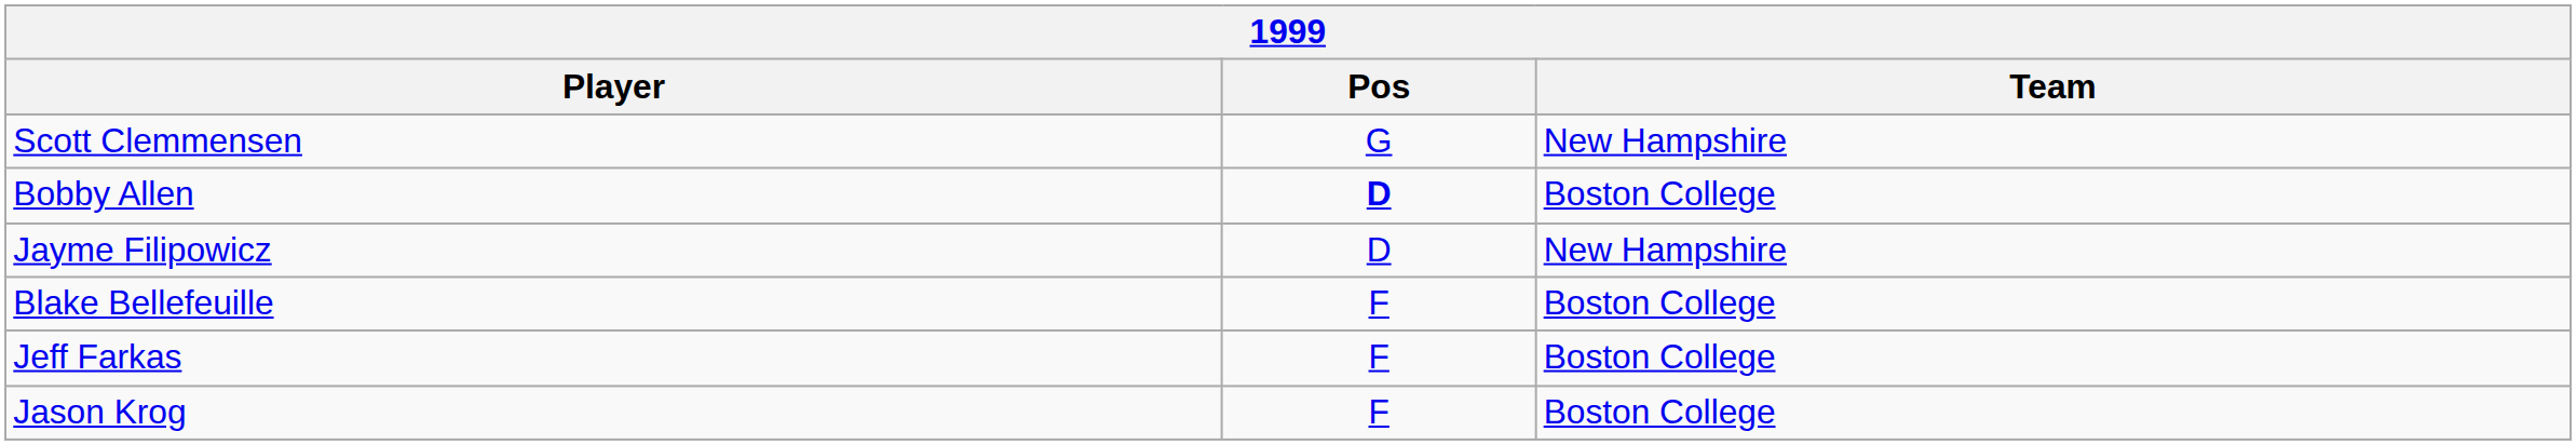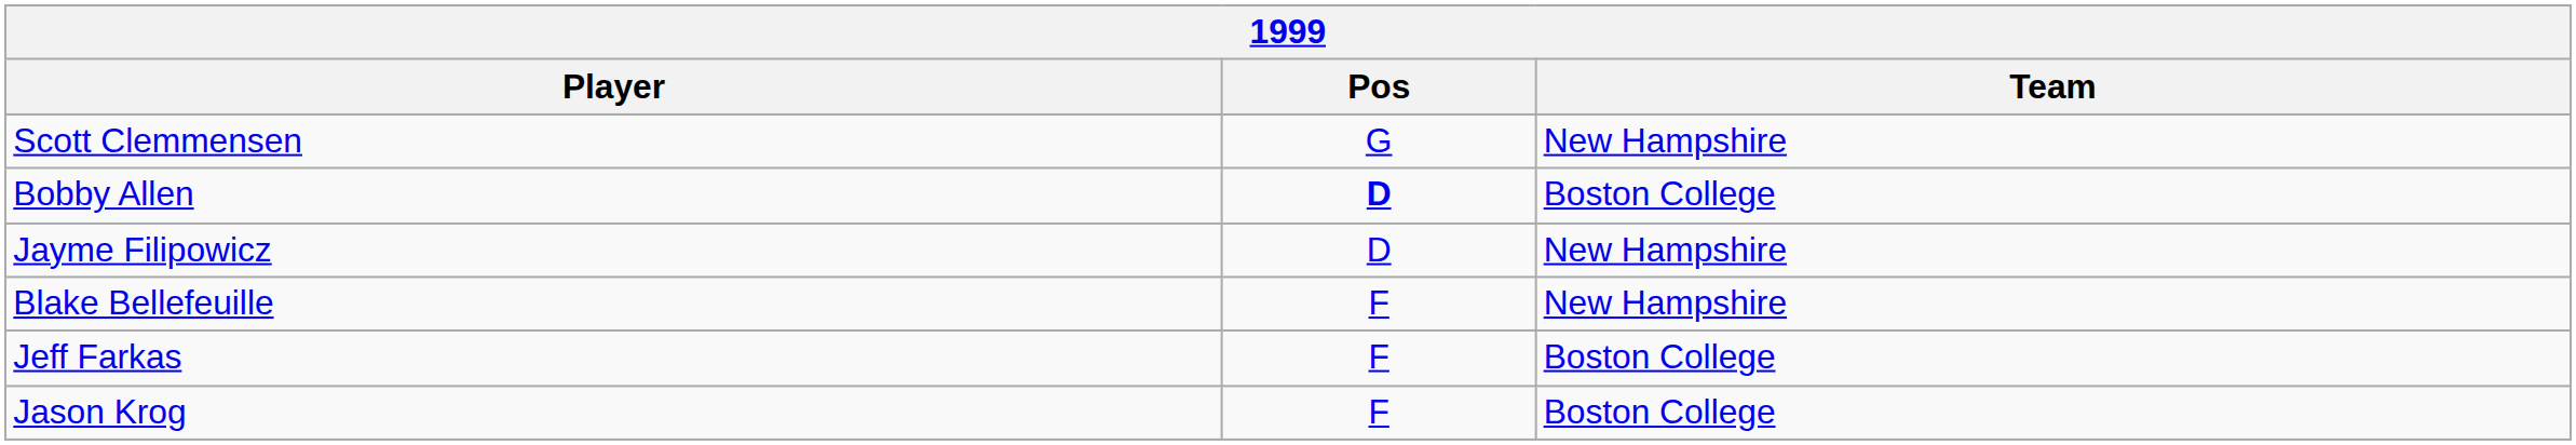Blake Bellefeuille | Team: Boston College -> New Hampshire
